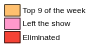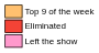rows swapped: Eliminated <-> Left the show
